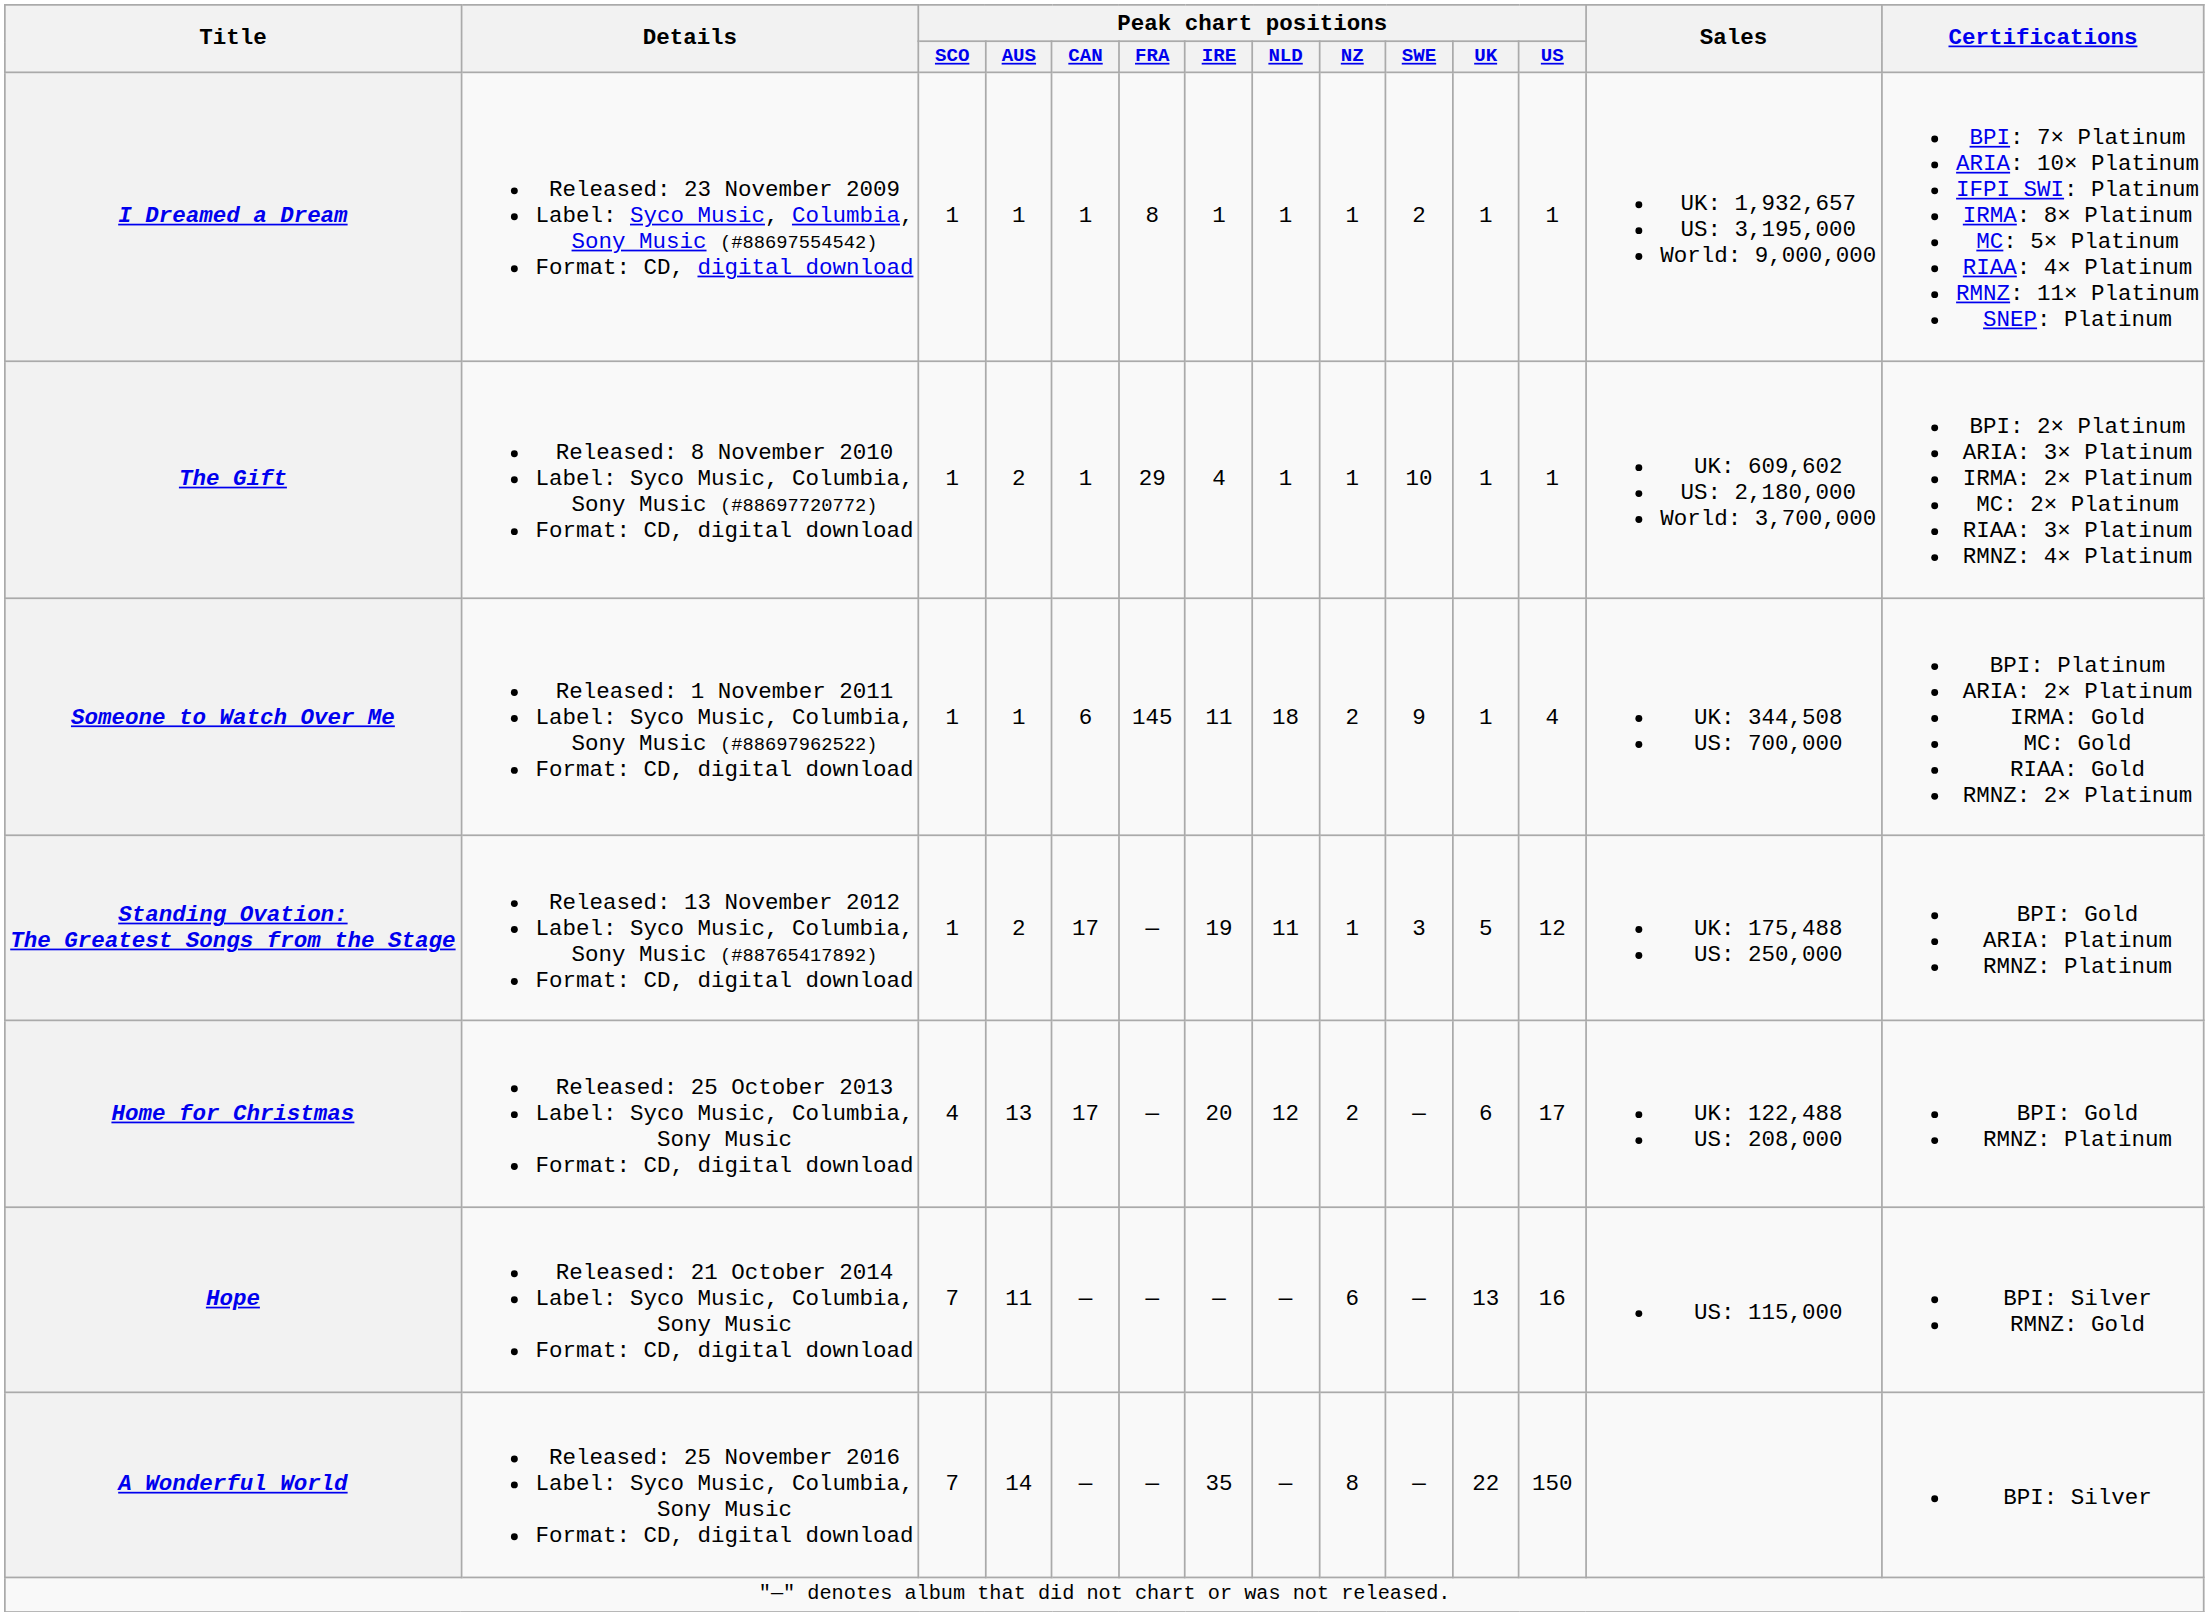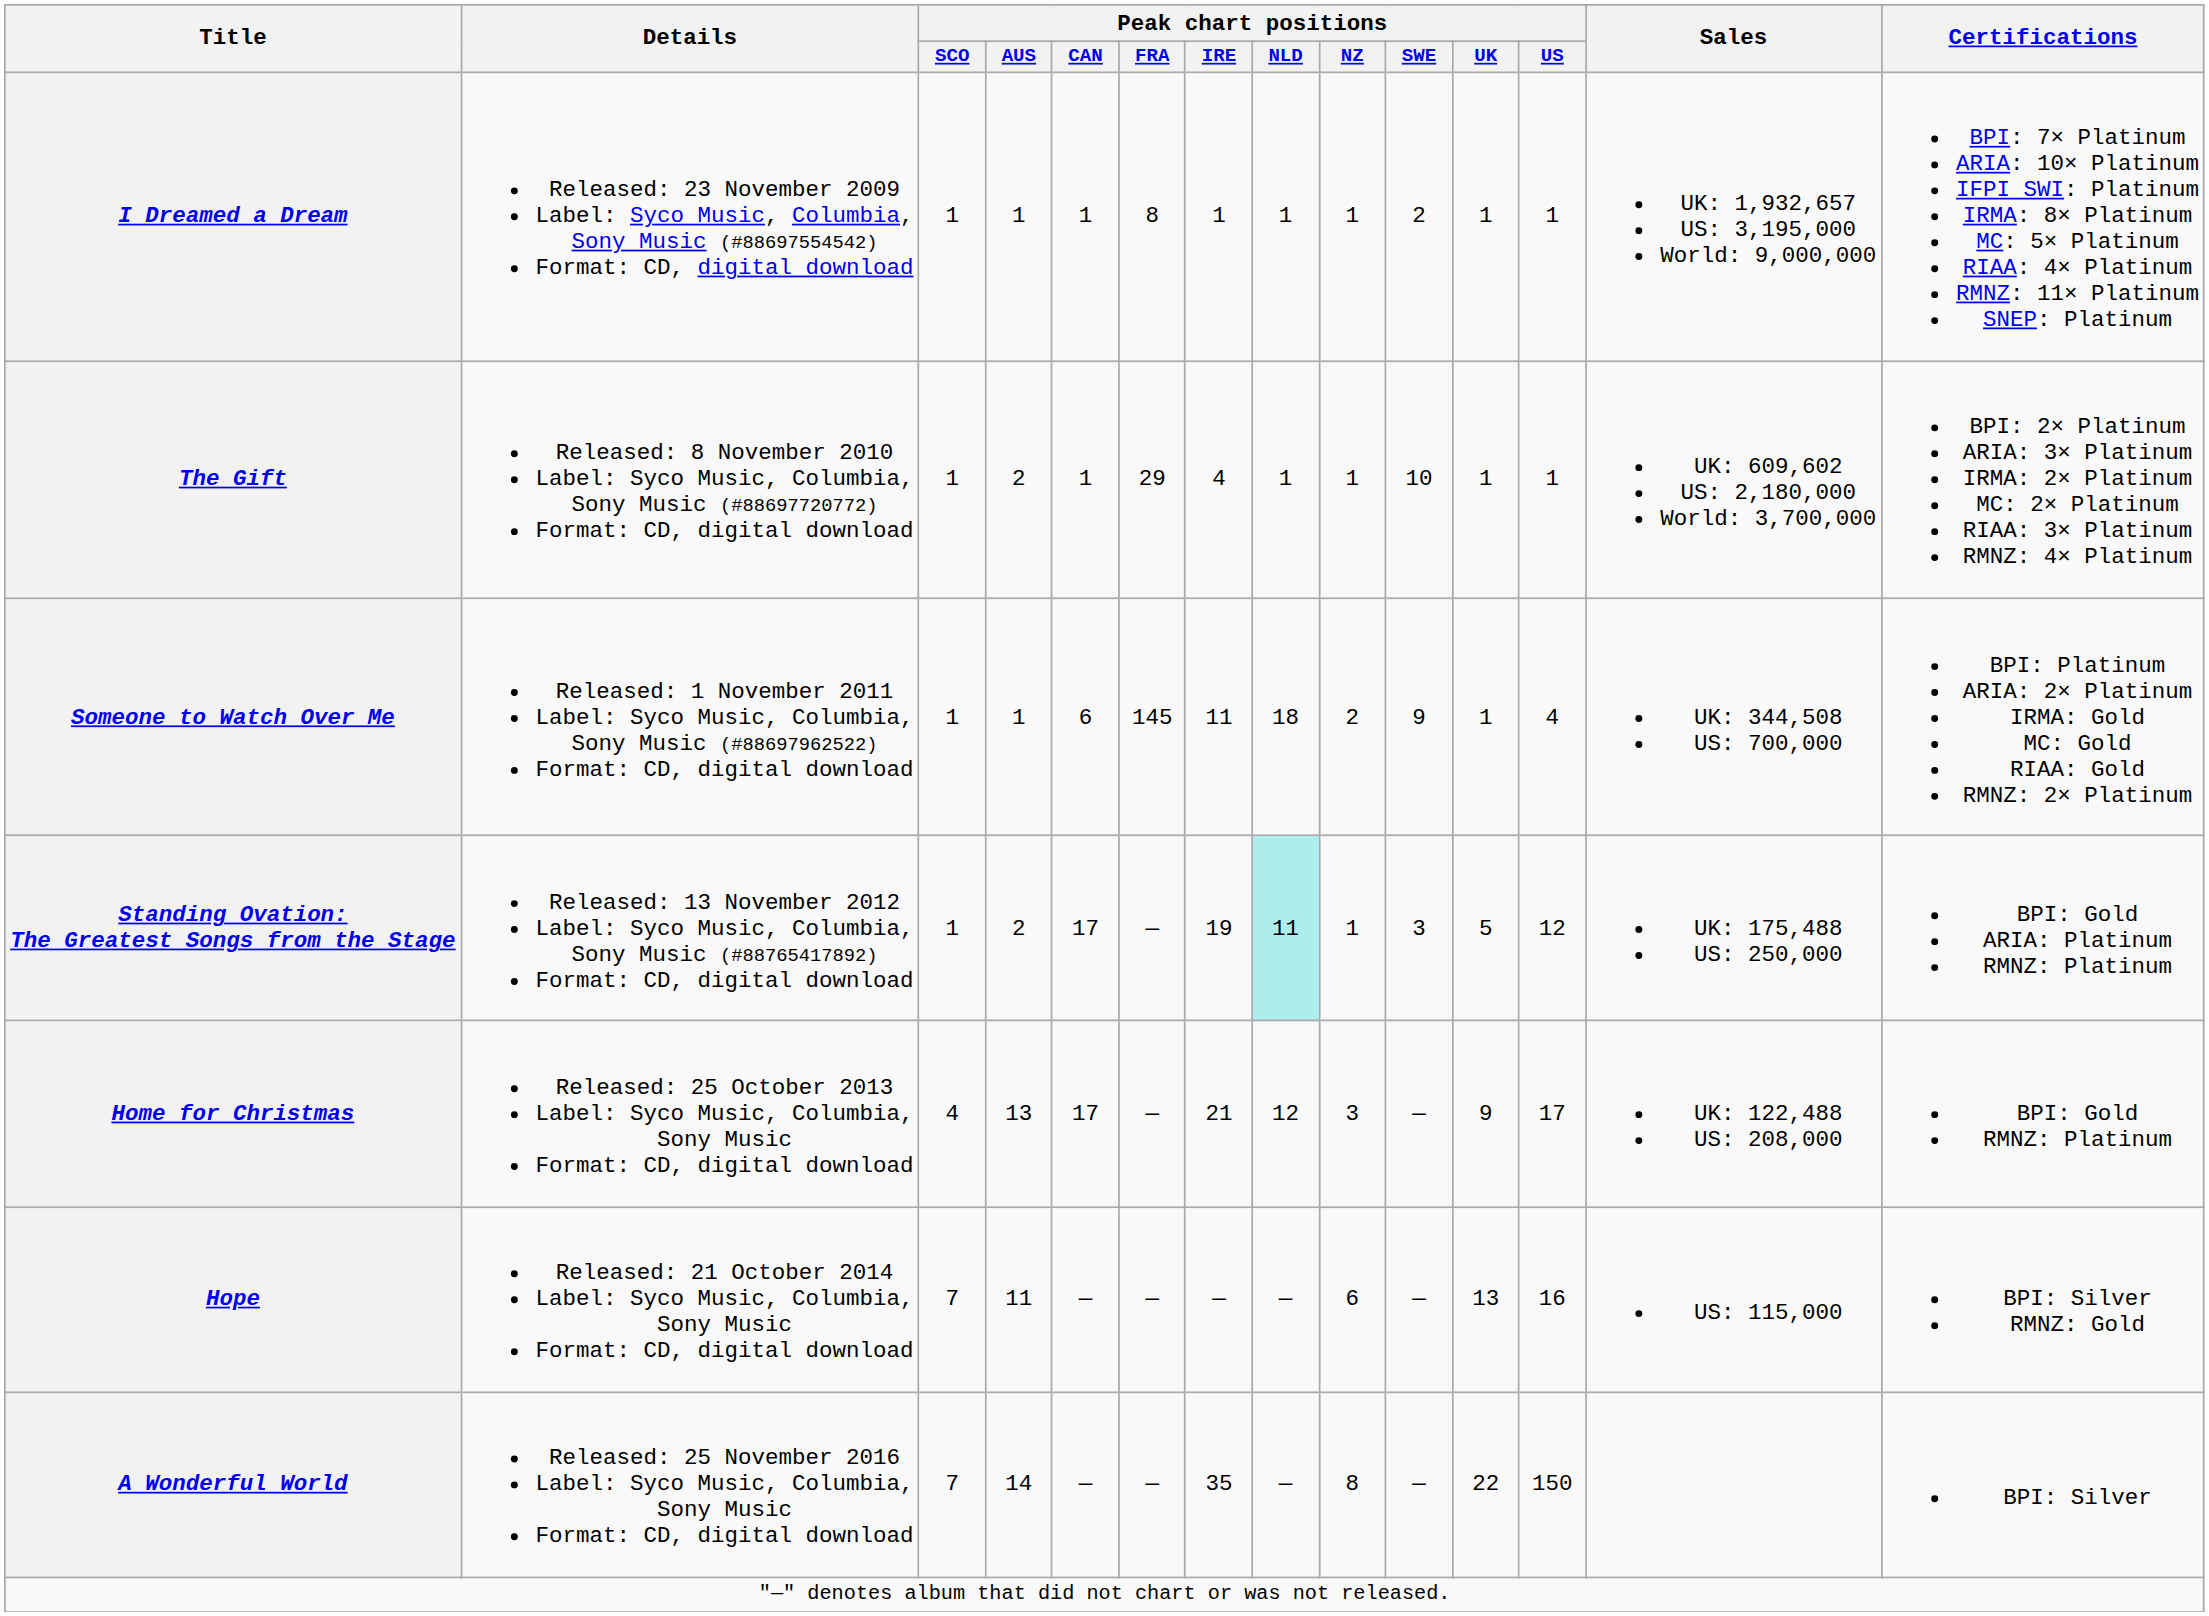Standing Ovation: The Greatest Songs from the Stage | Peak chart positions / NLD: no background -> paleturquoise background
Home for Christmas | Peak chart positions / IRE: 20 -> 21
Home for Christmas | Peak chart positions / NZ: 2 -> 3
Home for Christmas | Peak chart positions / UK: 6 -> 9
